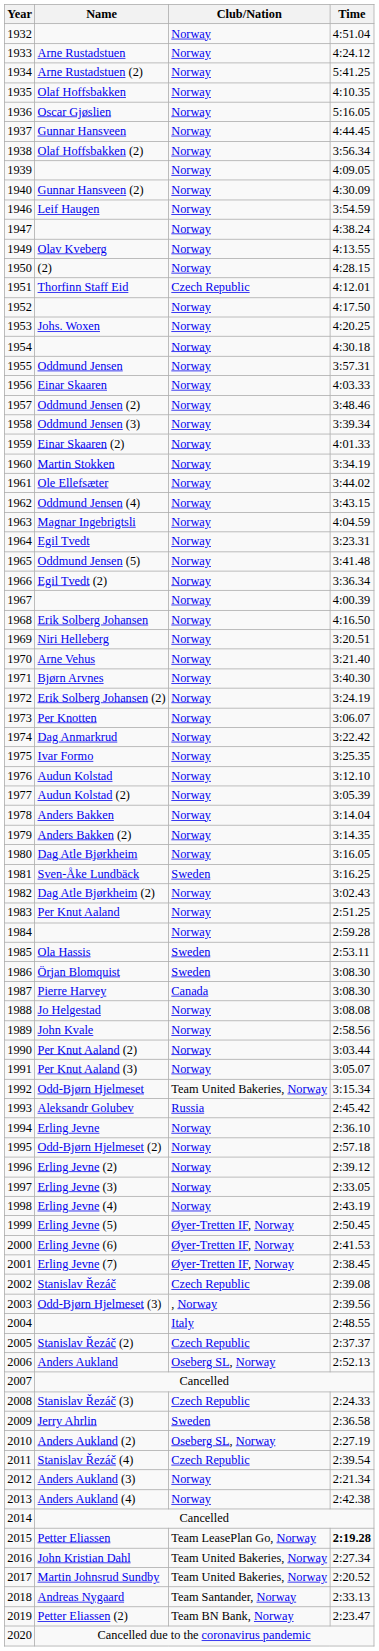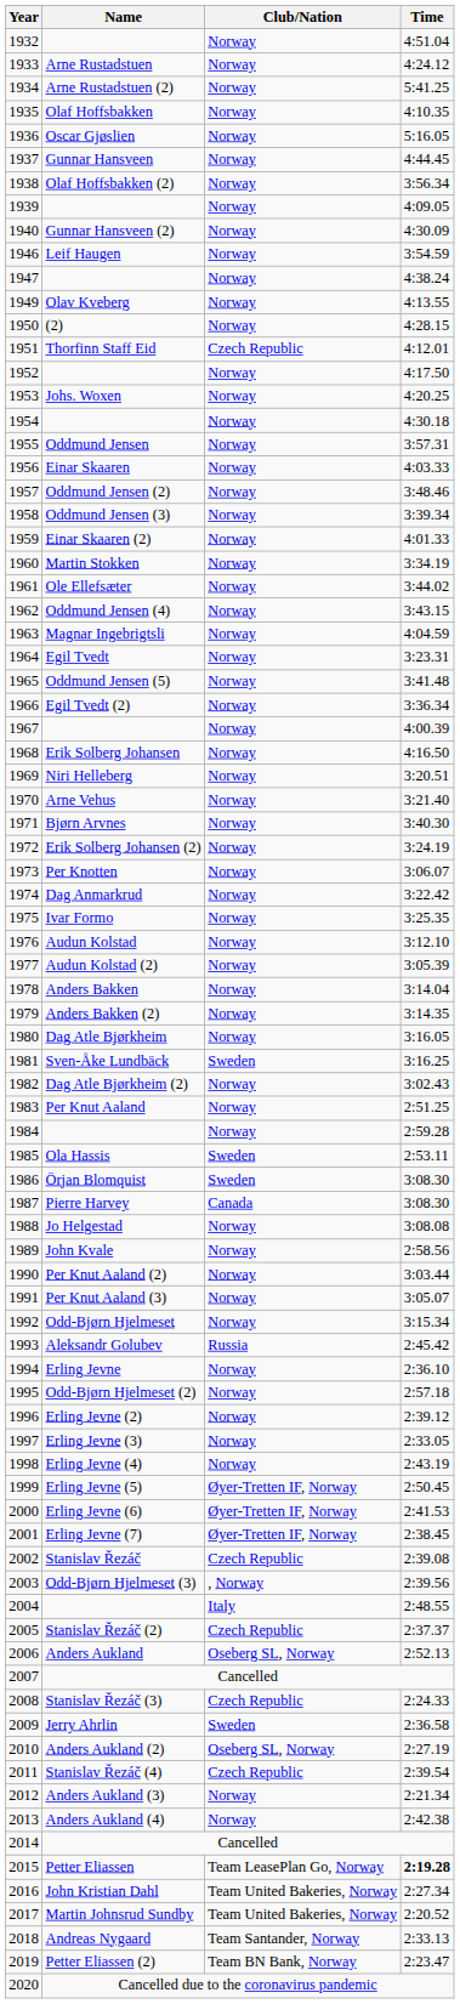Odd-Bjørn Hjelmeset | Club/Nation: Team United Bakeries, Norway -> Norway
